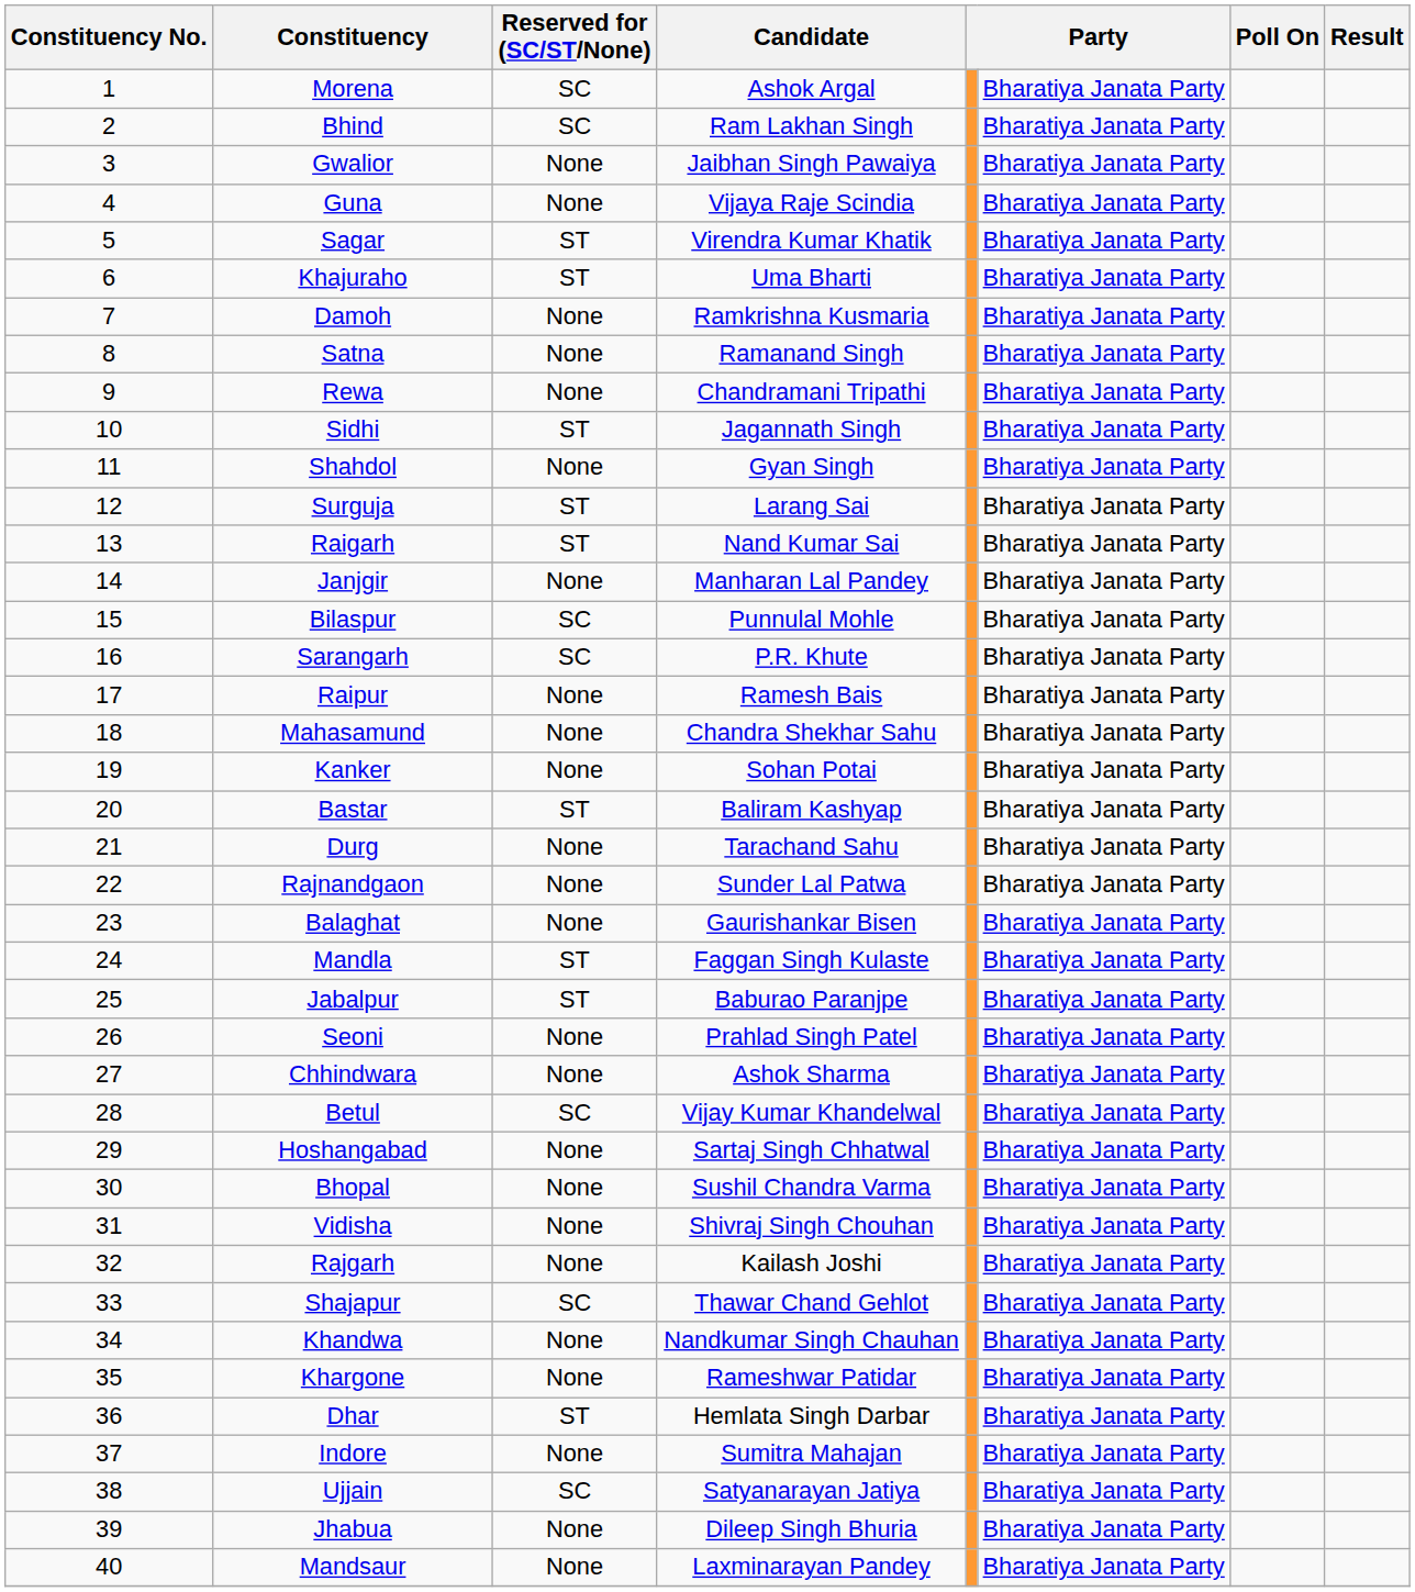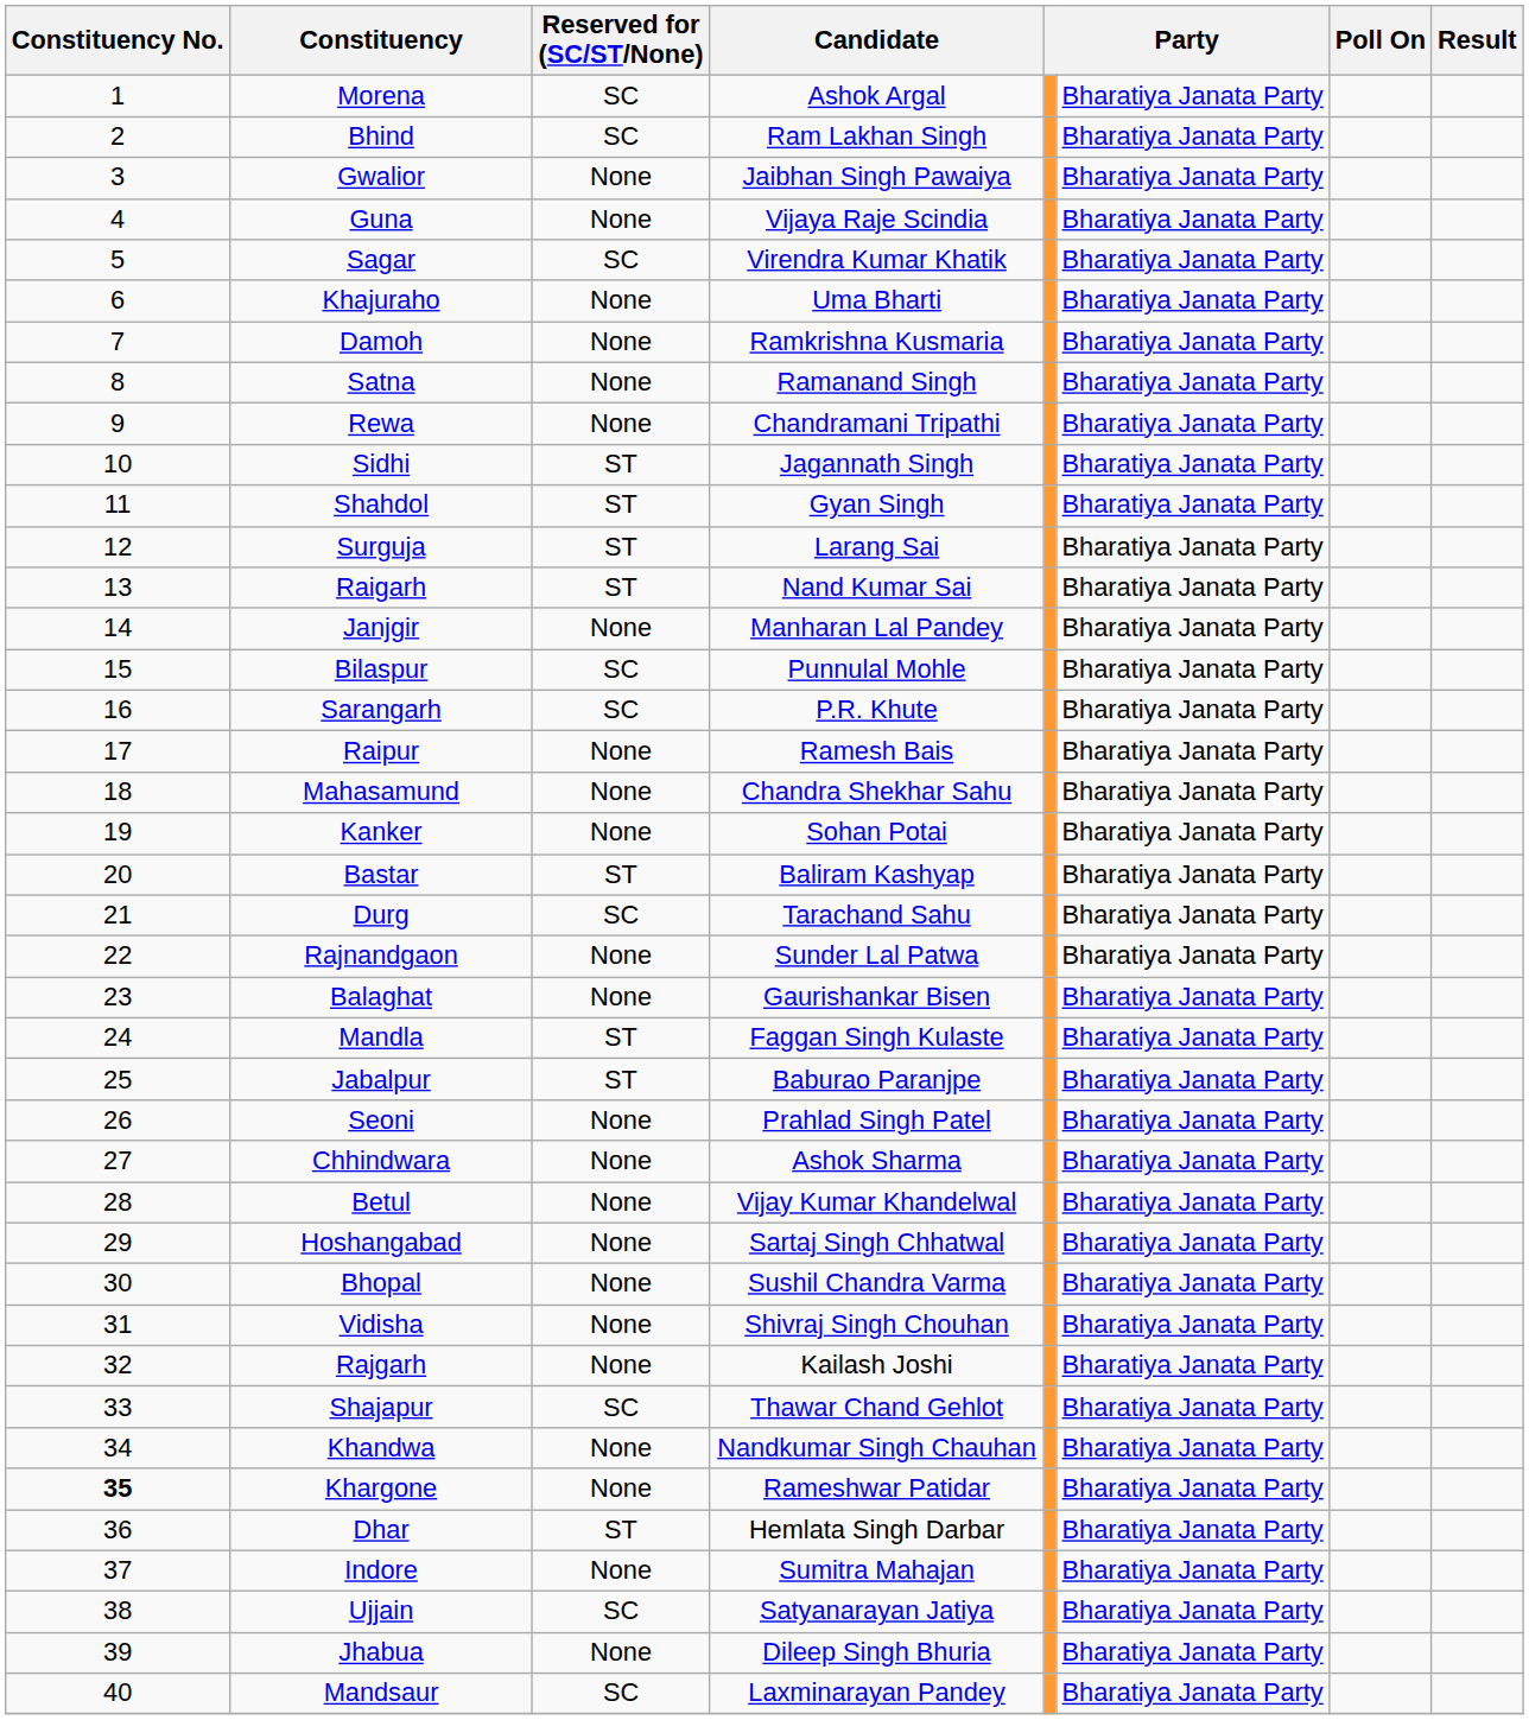Sagar | Reserved for (SC/ST/None): ST -> SC
Khajuraho | Reserved for (SC/ST/None): ST -> None
Shahdol | Reserved for (SC/ST/None): None -> ST
Durg | Reserved for (SC/ST/None): None -> SC
Betul | Reserved for (SC/ST/None): SC -> None
Khargone | Constituency No.: normal -> bold
Mandsaur | Reserved for (SC/ST/None): None -> SC
